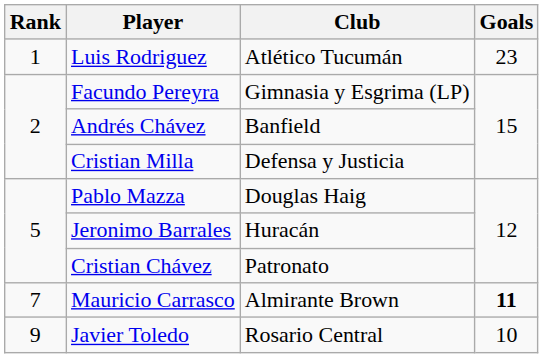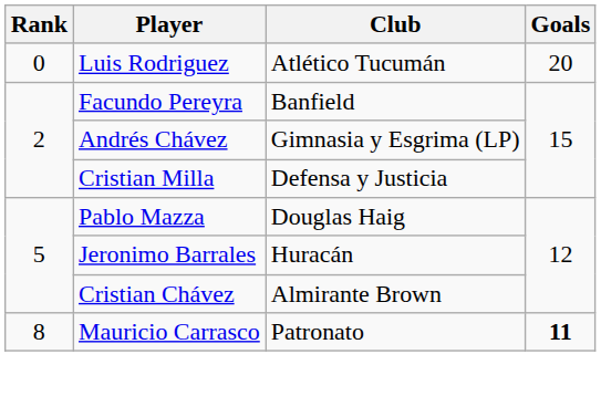Luis Rodriguez | Rank: 1 -> 0
Luis Rodriguez | Goals: 23 -> 20
Facundo Pereyra | Club: Gimnasia y Esgrima (LP) -> Banfield
Andrés Chávez | Club: Banfield -> Gimnasia y Esgrima (LP)
Cristian Chávez | Club: Patronato -> Almirante Brown
Mauricio Carrasco | Rank: 7 -> 8
Mauricio Carrasco | Club: Almirante Brown -> Patronato
- row: 9 | Javier Toledo | Rosario Central | 10
